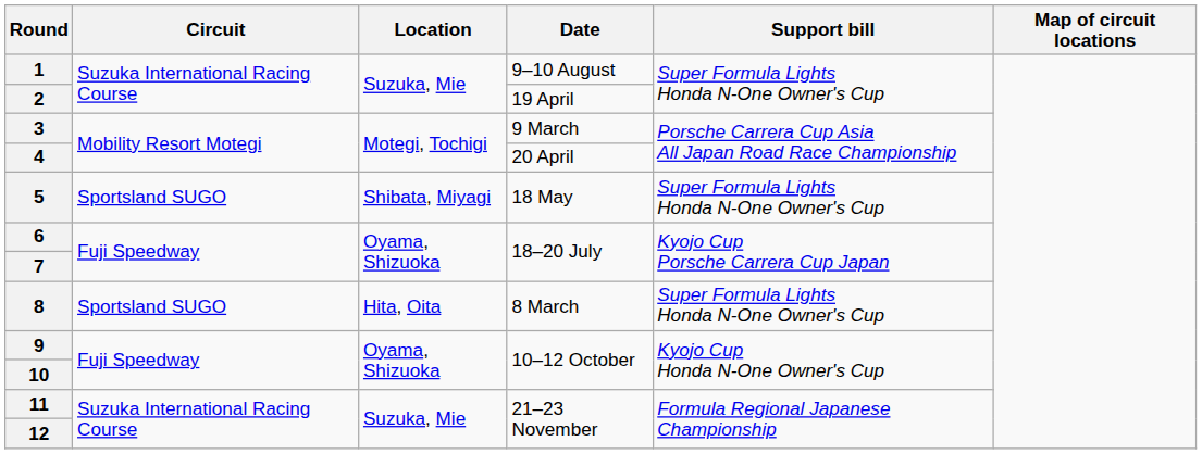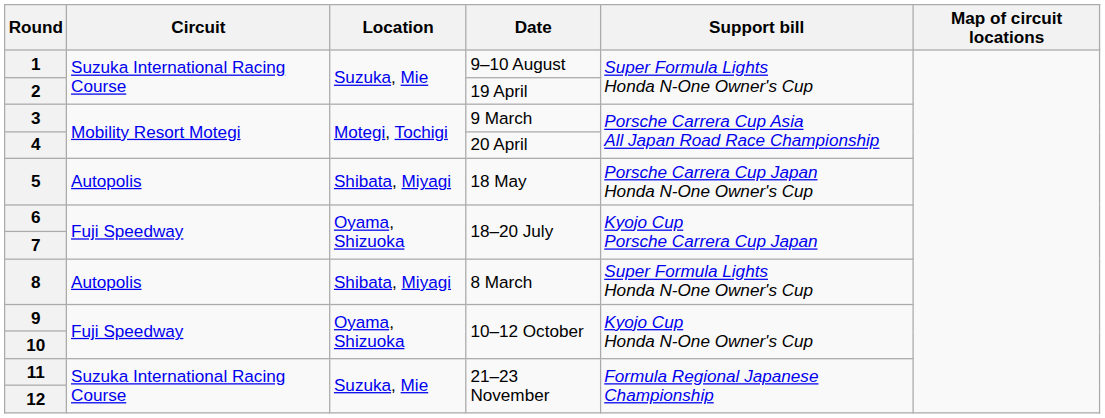5 | Circuit: Sportsland SUGO -> Autopolis
5 | Support bill: Super Formula Lights Honda N-One Owner's Cup -> Porsche Carrera Cup Japan Honda N-One Owner's Cup
8 | Circuit: Sportsland SUGO -> Autopolis
8 | Location: Hita, Oita -> Shibata, Miyagi
